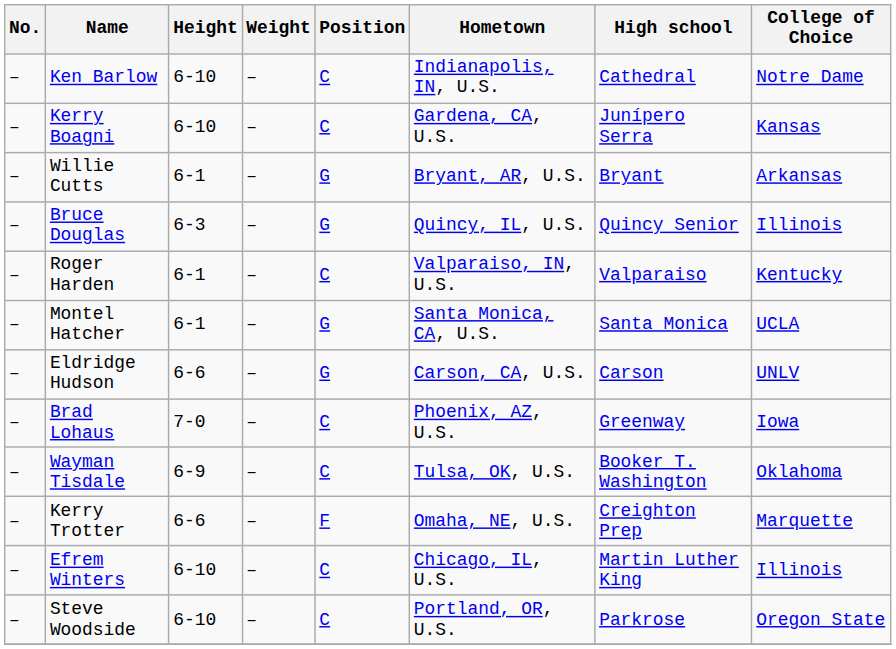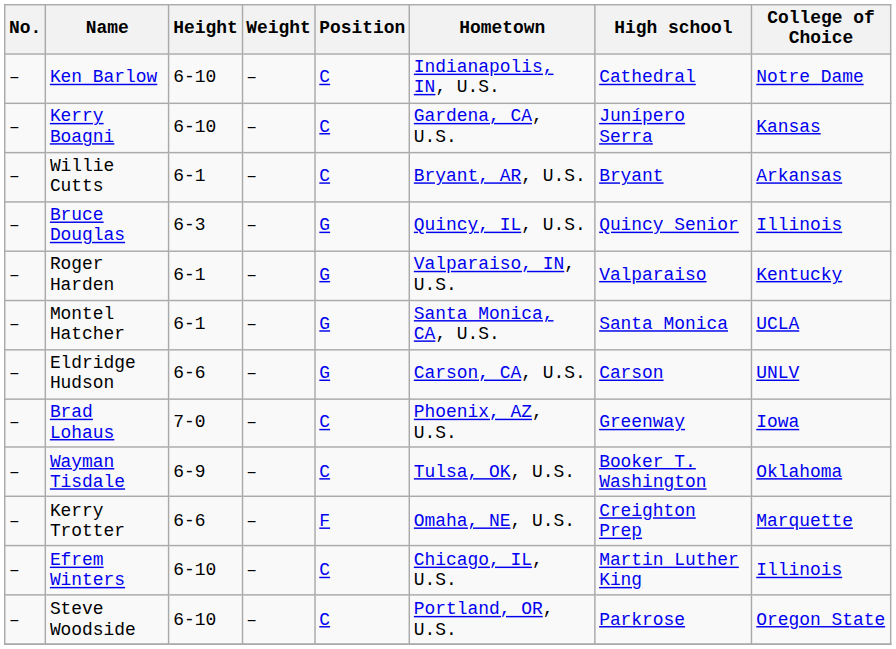Willie Cutts | Position: G -> C
Roger Harden | Position: C -> G
